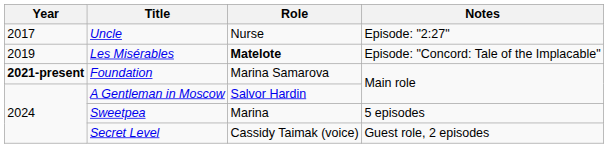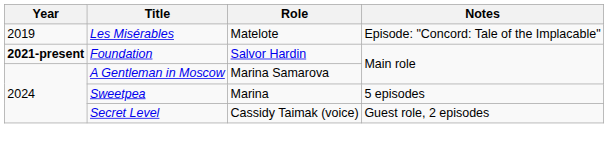- row: 2017 | Uncle | Nurse | Episode: "2:27"
Les Misérables | Role: bold -> normal
Foundation | Role: Marina Samarova -> Salvor Hardin
A Gentleman in Moscow | Role: Salvor Hardin -> Marina Samarova
